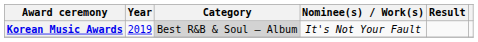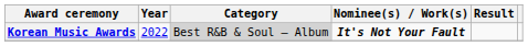Korean Music Awards | Year: 2019 -> 2022
Korean Music Awards | Nominee(s) / Work(s): normal -> bold
